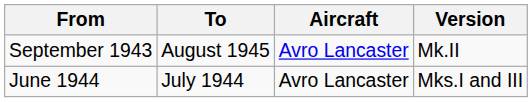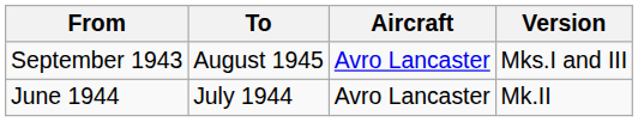September 1943 | Version: Mk.II -> Mks.I and III
June 1944 | Version: Mks.I and III -> Mk.II
